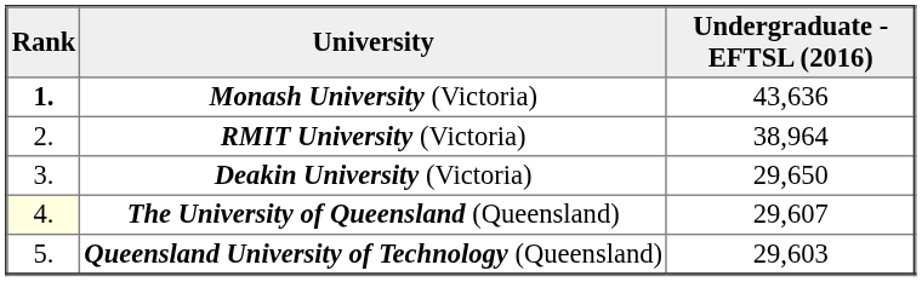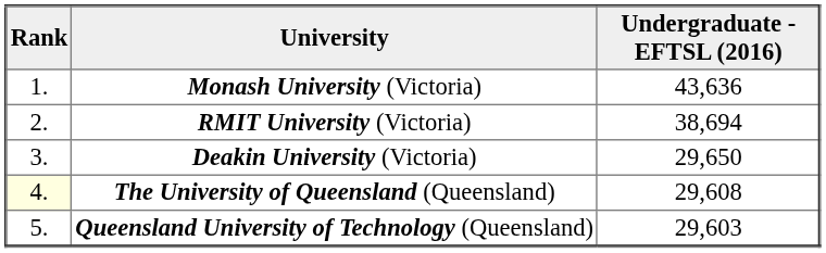Monash University (Victoria) | Rank: bold -> normal
RMIT University (Victoria) | Undergraduate - EFTSL (2016): 38,964 -> 38,694
The University of Queensland (Queensland) | Undergraduate - EFTSL (2016): 29,607 -> 29,608
